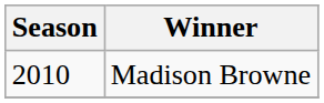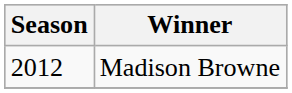Madison Browne | Season: 2010 -> 2012
